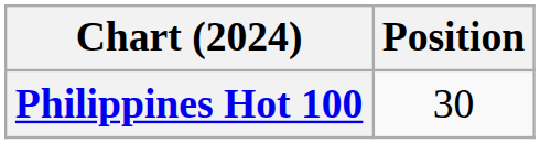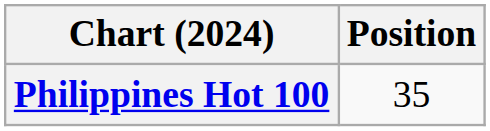Philippines Hot 100 | Position: 30 -> 35
